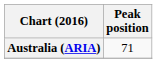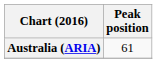Australia (ARIA) | Peak position: 71 -> 61
